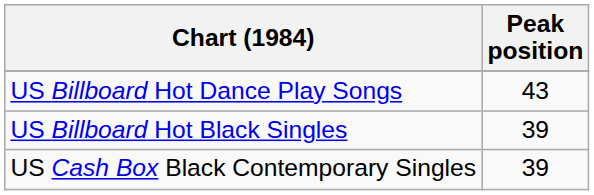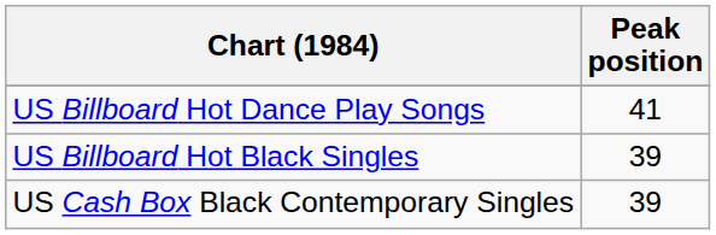US Billboard Hot Dance Play Songs | Peak position: 43 -> 41
